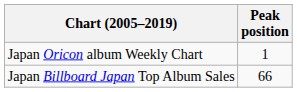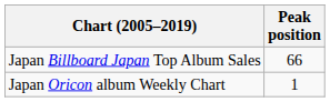rows swapped: Japan Oricon album Weekly Chart <-> Japan Billboard Japan Top Album Sales
